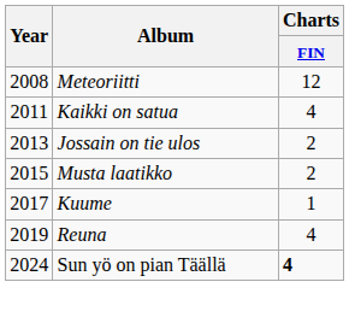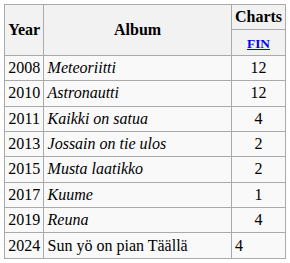+ row: 2010 | Astronautti | 12
Sun yö on pian Täällä | Charts / FIN: bold -> normal
